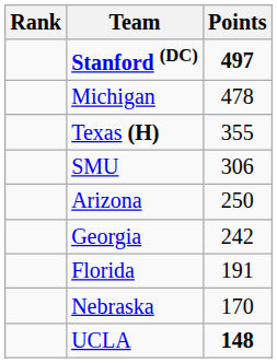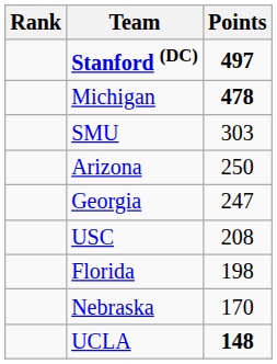Michigan | Points: normal -> bold
- row: Texas (H) | 355
SMU | Points: 306 -> 303
Georgia | Points: 242 -> 247
+ row: USC | 208
Florida | Points: 191 -> 198
